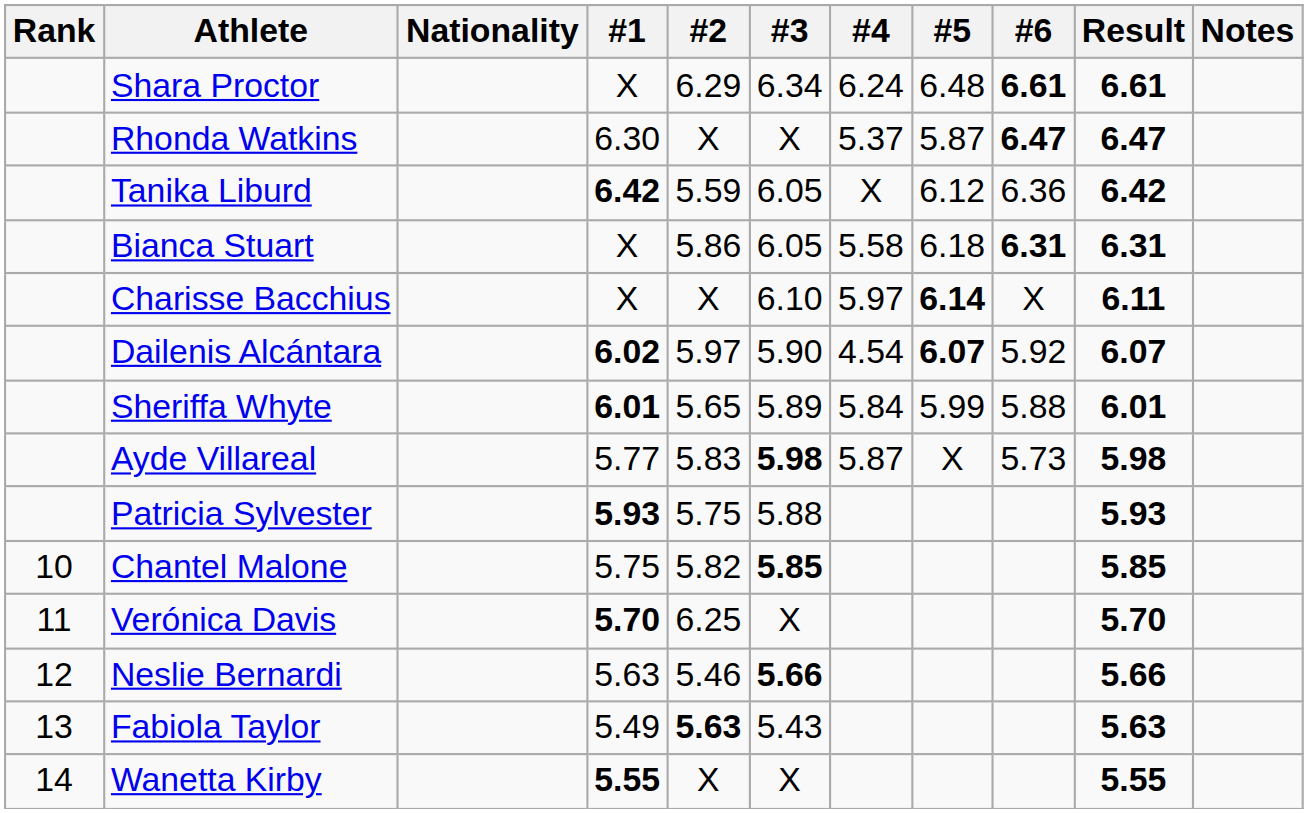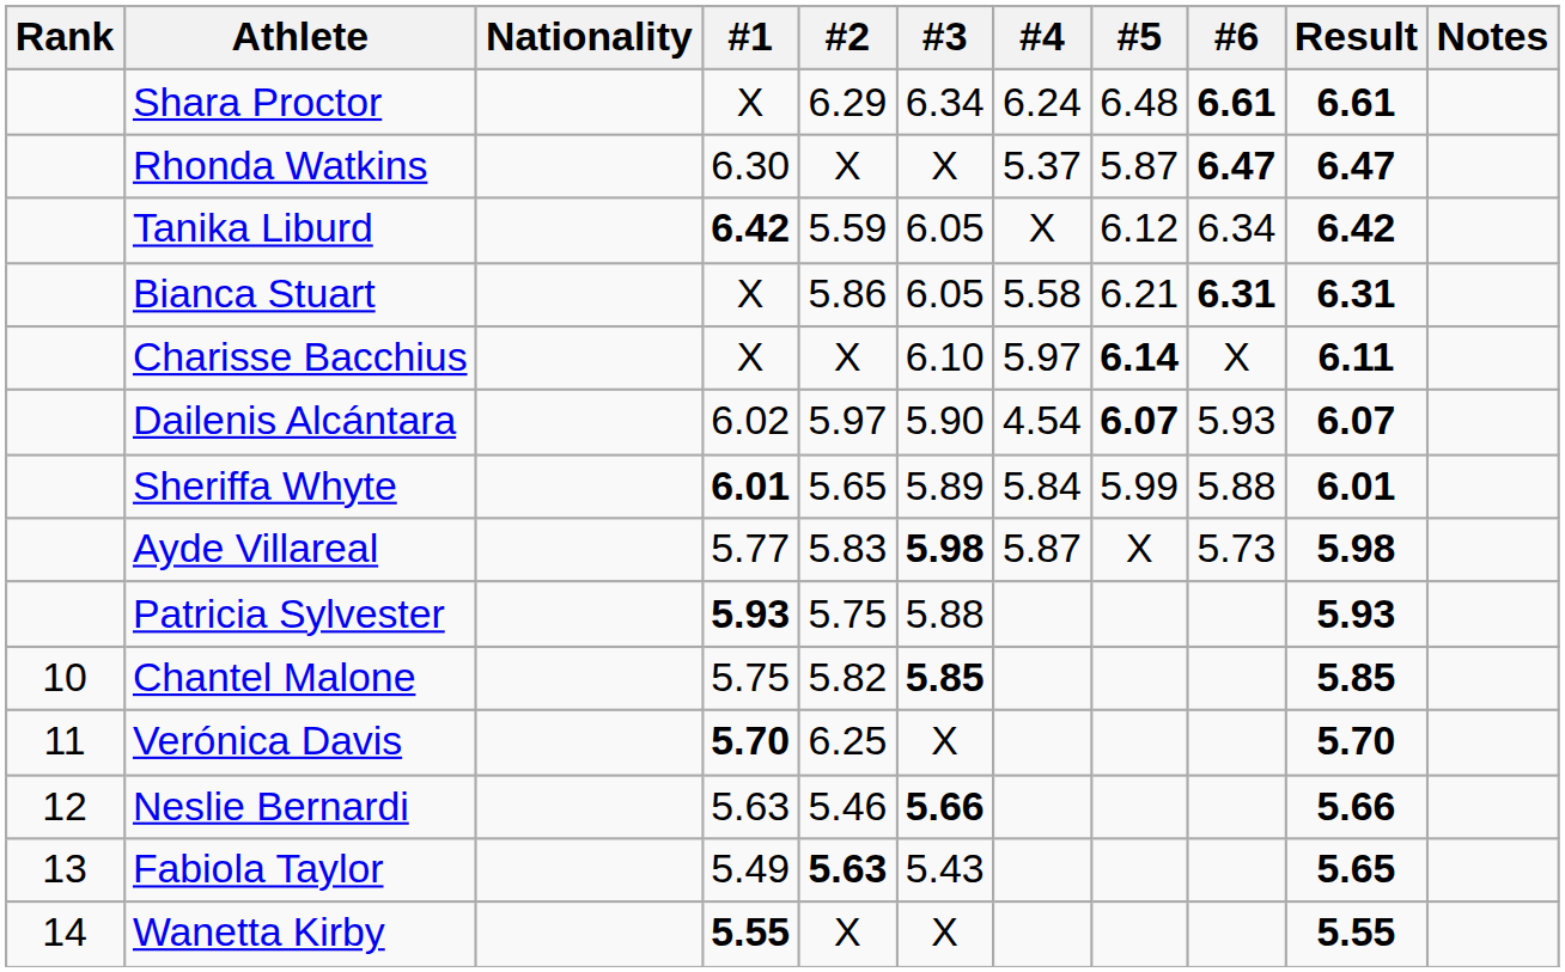Tanika Liburd | #6: 6.36 -> 6.34
Bianca Stuart | #5: 6.18 -> 6.21
Dailenis Alcántara | #1: bold -> normal
Dailenis Alcántara | #6: 5.92 -> 5.93
Fabiola Taylor | Result: 5.63 -> 5.65
